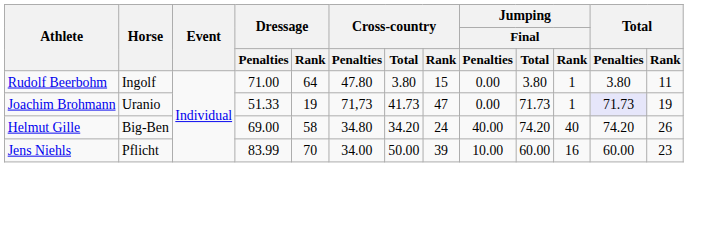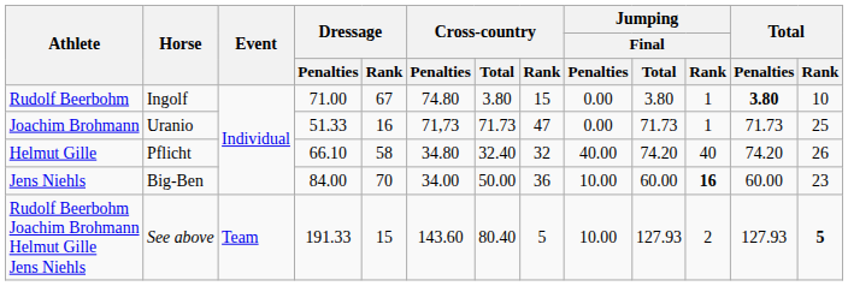Rudolf Beerbohm | Dressage / Rank: 64 -> 67
Rudolf Beerbohm | Cross-country / Penalties: 47.80 -> 74.80
Rudolf Beerbohm | Total / Penalties: normal -> bold
Rudolf Beerbohm | Total / Rank: 11 -> 10
Joachim Brohmann | Dressage / Rank: 19 -> 16
Joachim Brohmann | Cross-country / Total: 41.73 -> 71.73
Joachim Brohmann | Total / Penalties: lavender background -> no background
Joachim Brohmann | Total / Rank: 19 -> 25
Helmut Gille | Horse: Big-Ben -> Pflicht
Helmut Gille | Dressage / Penalties: 69.00 -> 66.10
Helmut Gille | Cross-country / Total: 34.20 -> 32.40
Helmut Gille | Cross-country / Rank: 24 -> 32
Jens Niehls | Horse: Pflicht -> Big-Ben
Jens Niehls | Dressage / Penalties: 83.99 -> 84.00
Jens Niehls | Cross-country / Rank: 39 -> 36
Jens Niehls | Jumping / Final / Rank: normal -> bold
+ row: Rudolf Beerbohm Joachim Brohmann Helmut Gille Jens Niehls | See above | Team | 191.33 | 15 | 143.60 | 80.40 | 5 | 10.00 | 127.93 | 2 | 127.93 | 5
